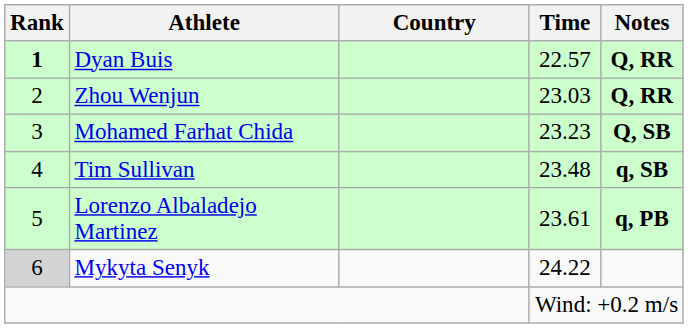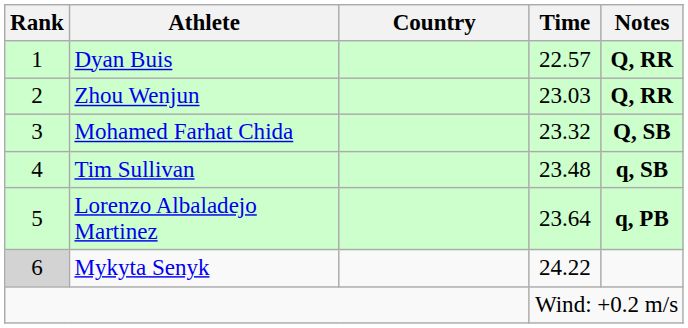Dyan Buis | Rank: bold -> normal
Mohamed Farhat Chida | Time: 23.23 -> 23.32
Lorenzo Albaladejo Martinez | Time: 23.61 -> 23.64
